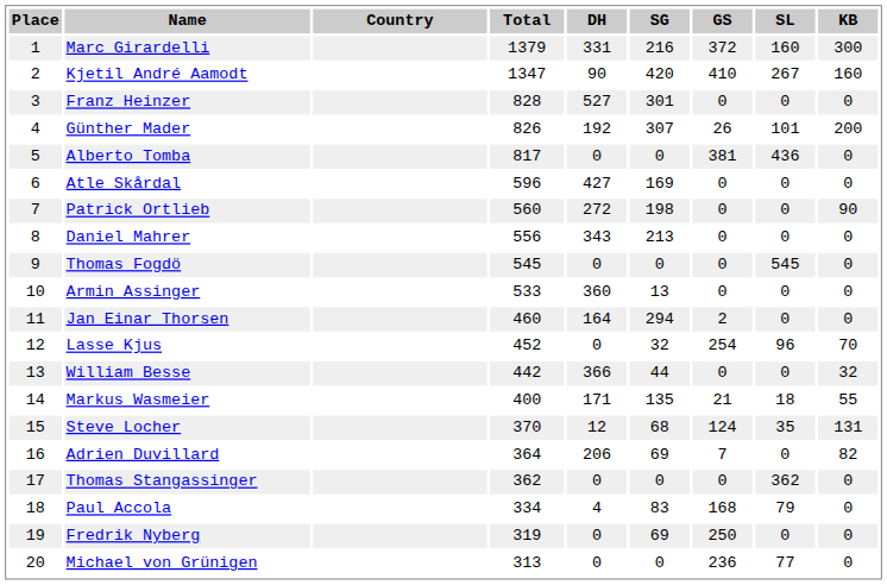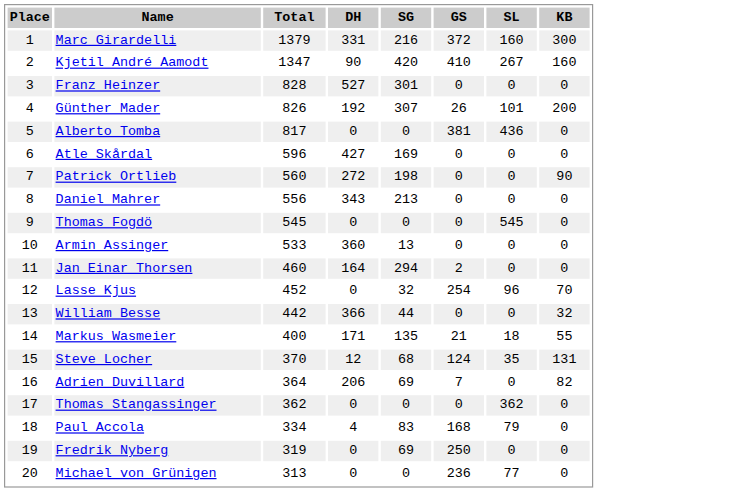- column: Country
